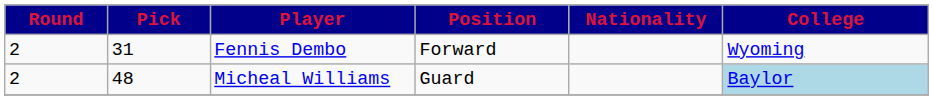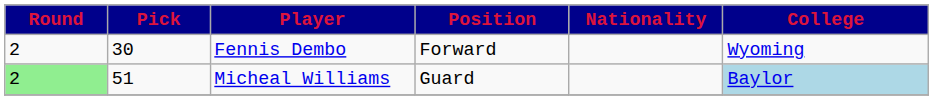Fennis Dembo | Pick: 31 -> 30
Micheal Williams | Round: no background -> lightgreen background
Micheal Williams | Pick: 48 -> 51
